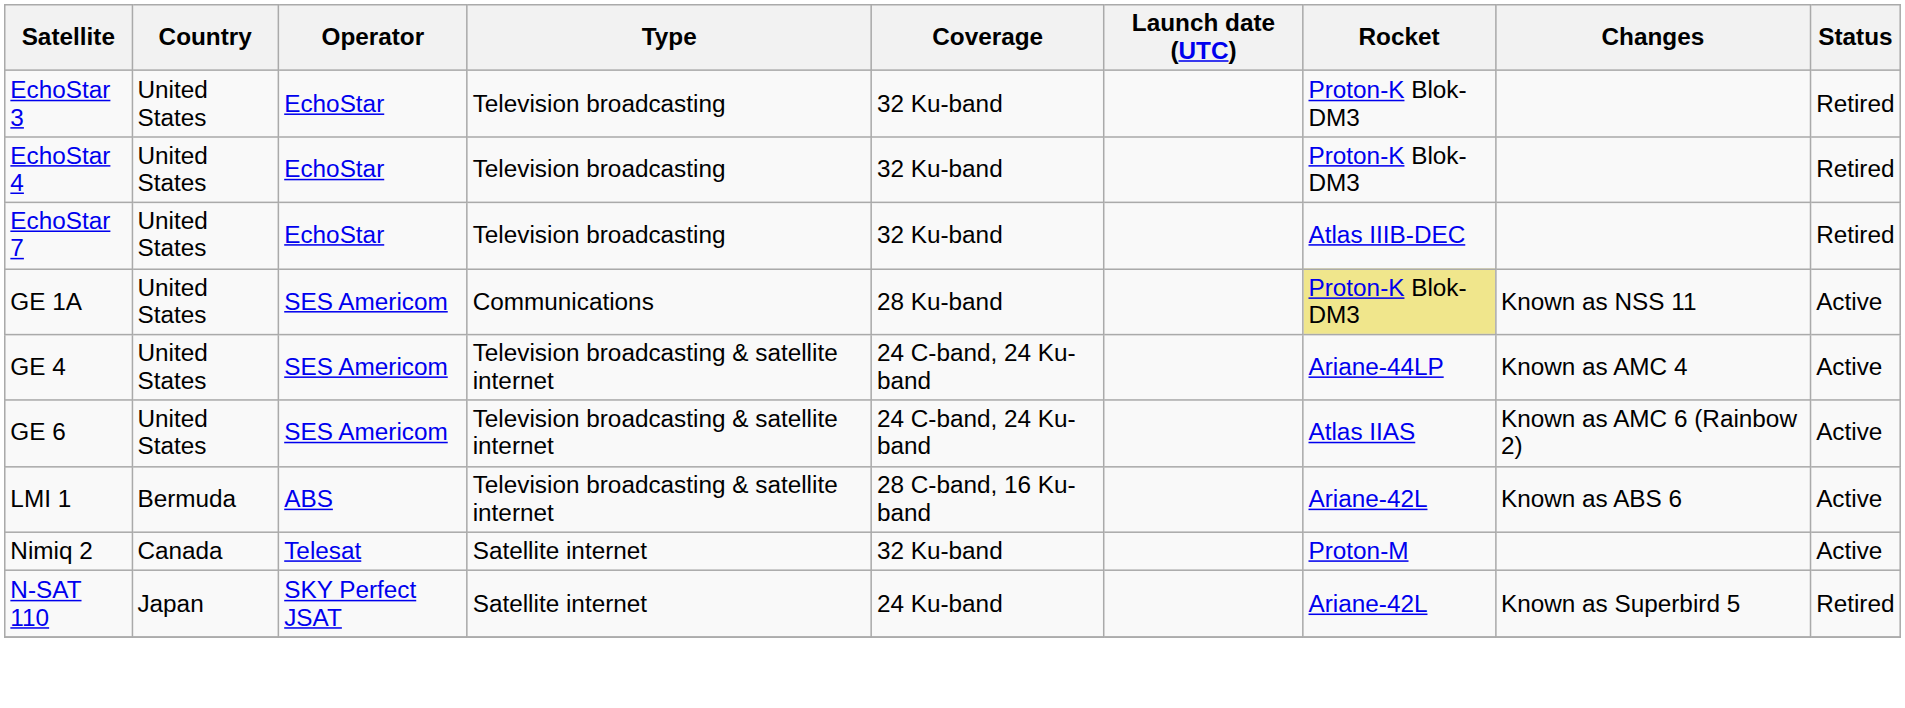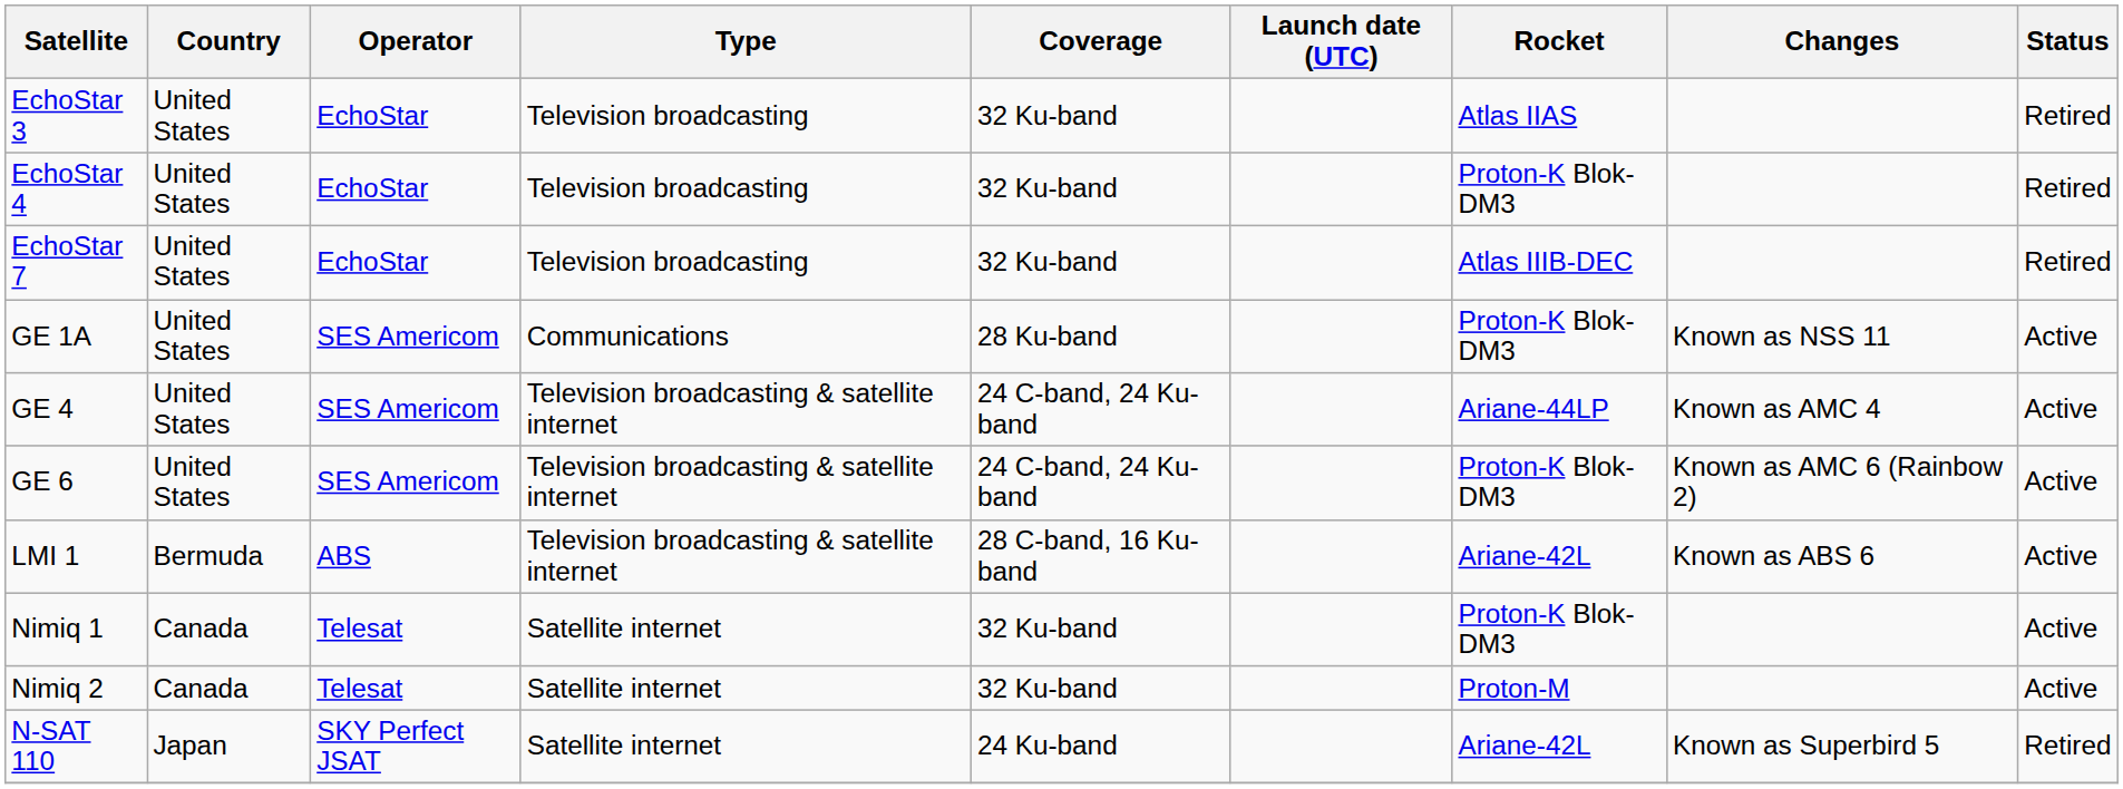EchoStar 3 | Rocket: Proton-K Blok-DM3 -> Atlas IIAS
GE 1A | Rocket: khaki background -> no background
GE 6 | Rocket: Atlas IIAS -> Proton-K Blok-DM3
+ row: Nimiq 1 | Canada | Telesat | Satellite internet | 32 Ku-band | Proton-K Blok-DM3 | Active
